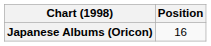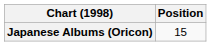Japanese Albums (Oricon) | Position: 16 -> 15
